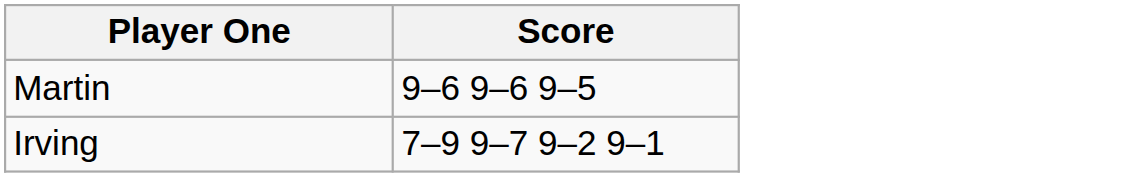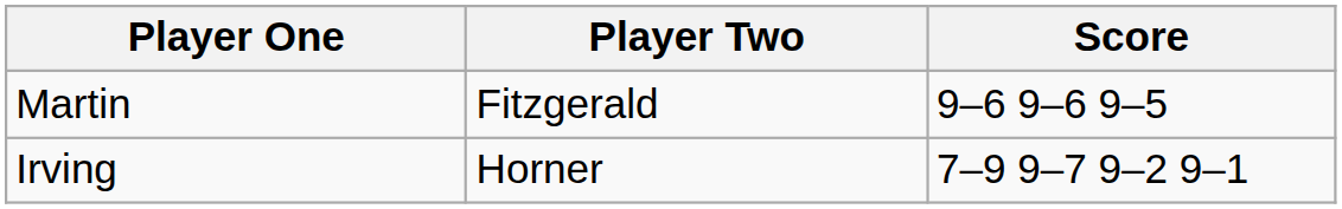+ column: Player Two | Fitzgerald | Horner
